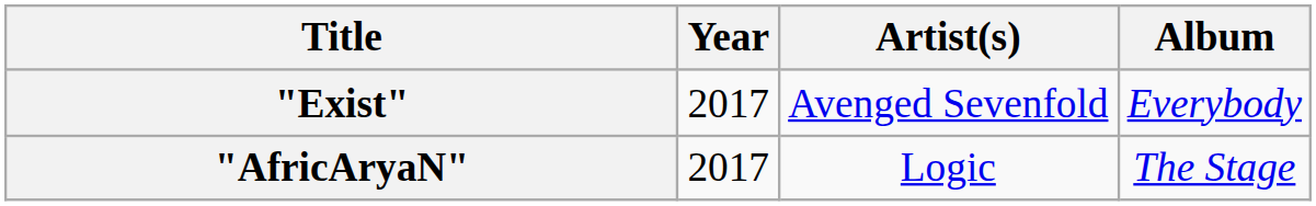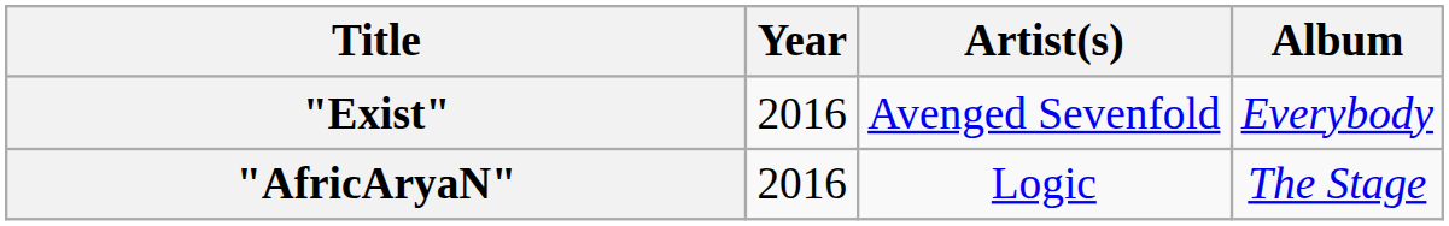"Exist" | Year: 2017 -> 2016
"AfricAryaN" | Year: 2017 -> 2016
